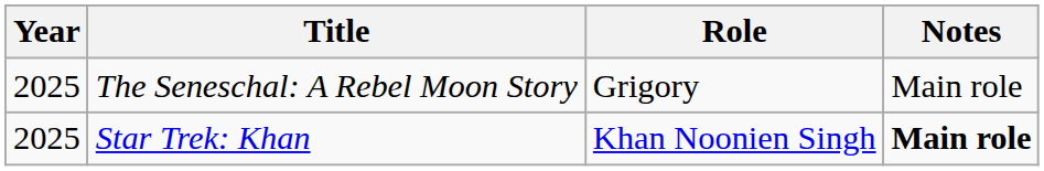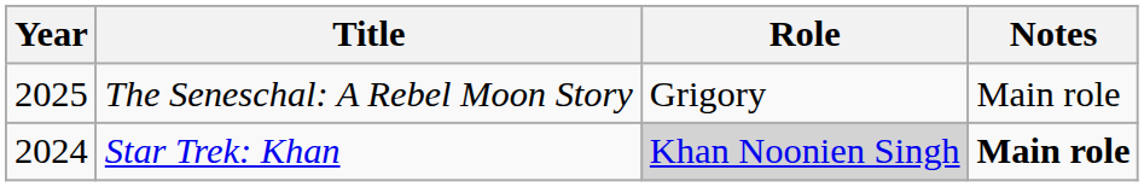Star Trek: Khan | Year: 2025 -> 2024
Star Trek: Khan | Role: no background -> lightgrey background
